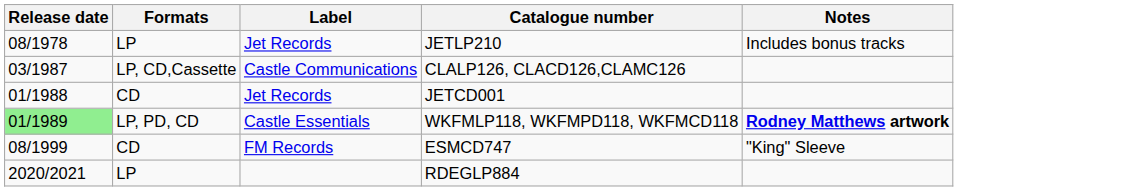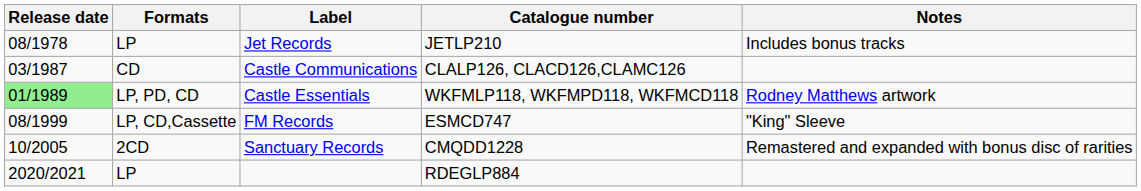CLALP126, CLACD126,CLAMC126 | Formats: LP, CD,Cassette -> CD
- row: 01/1988 | CD | Jet Records | JETCD001
WKFMLP118, WKFMPD118, WKFMCD118 | Notes: bold -> normal
ESMCD747 | Formats: CD -> LP, CD,Cassette
+ row: 10/2005 | 2CD | Sanctuary Records | CMQDD1228 | Remastered and expanded with bonus disc of rarities
